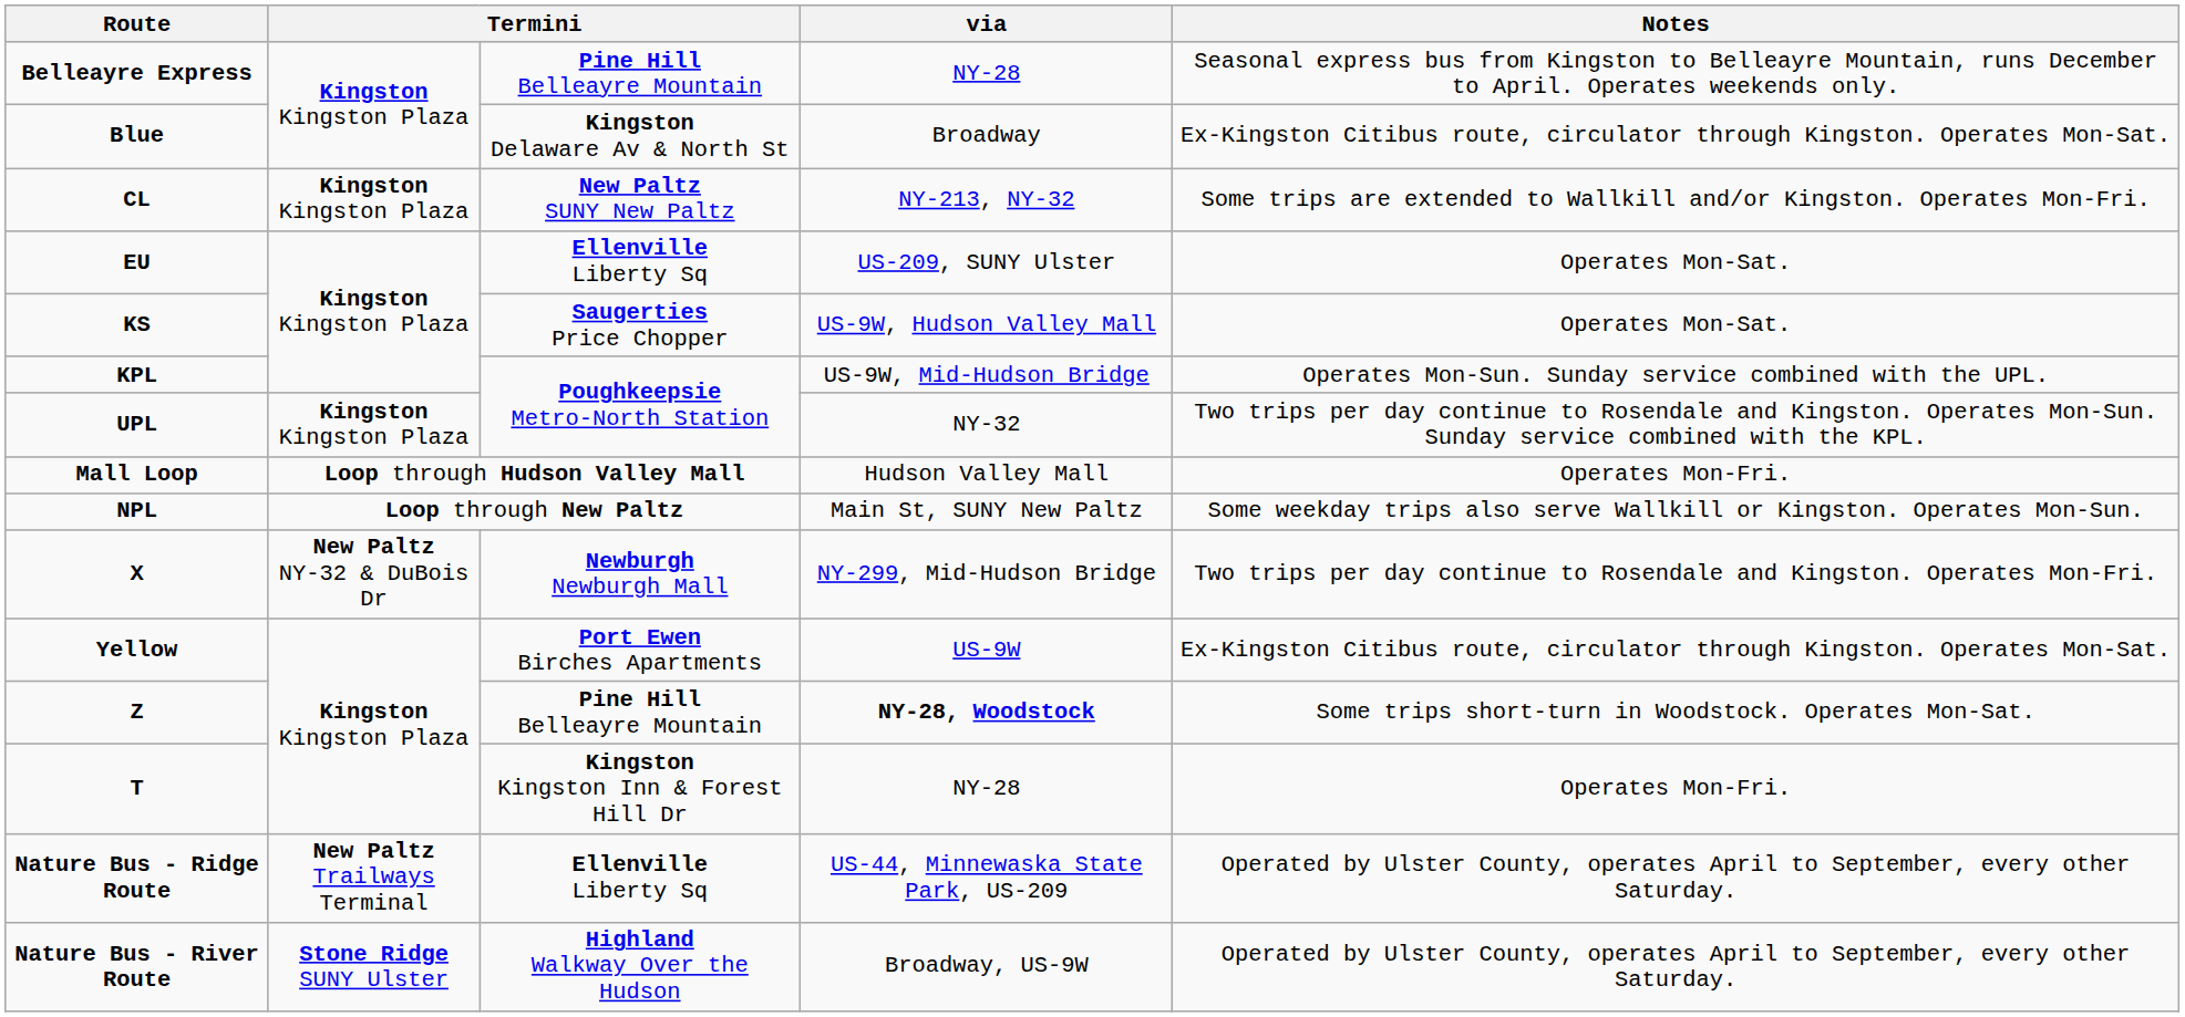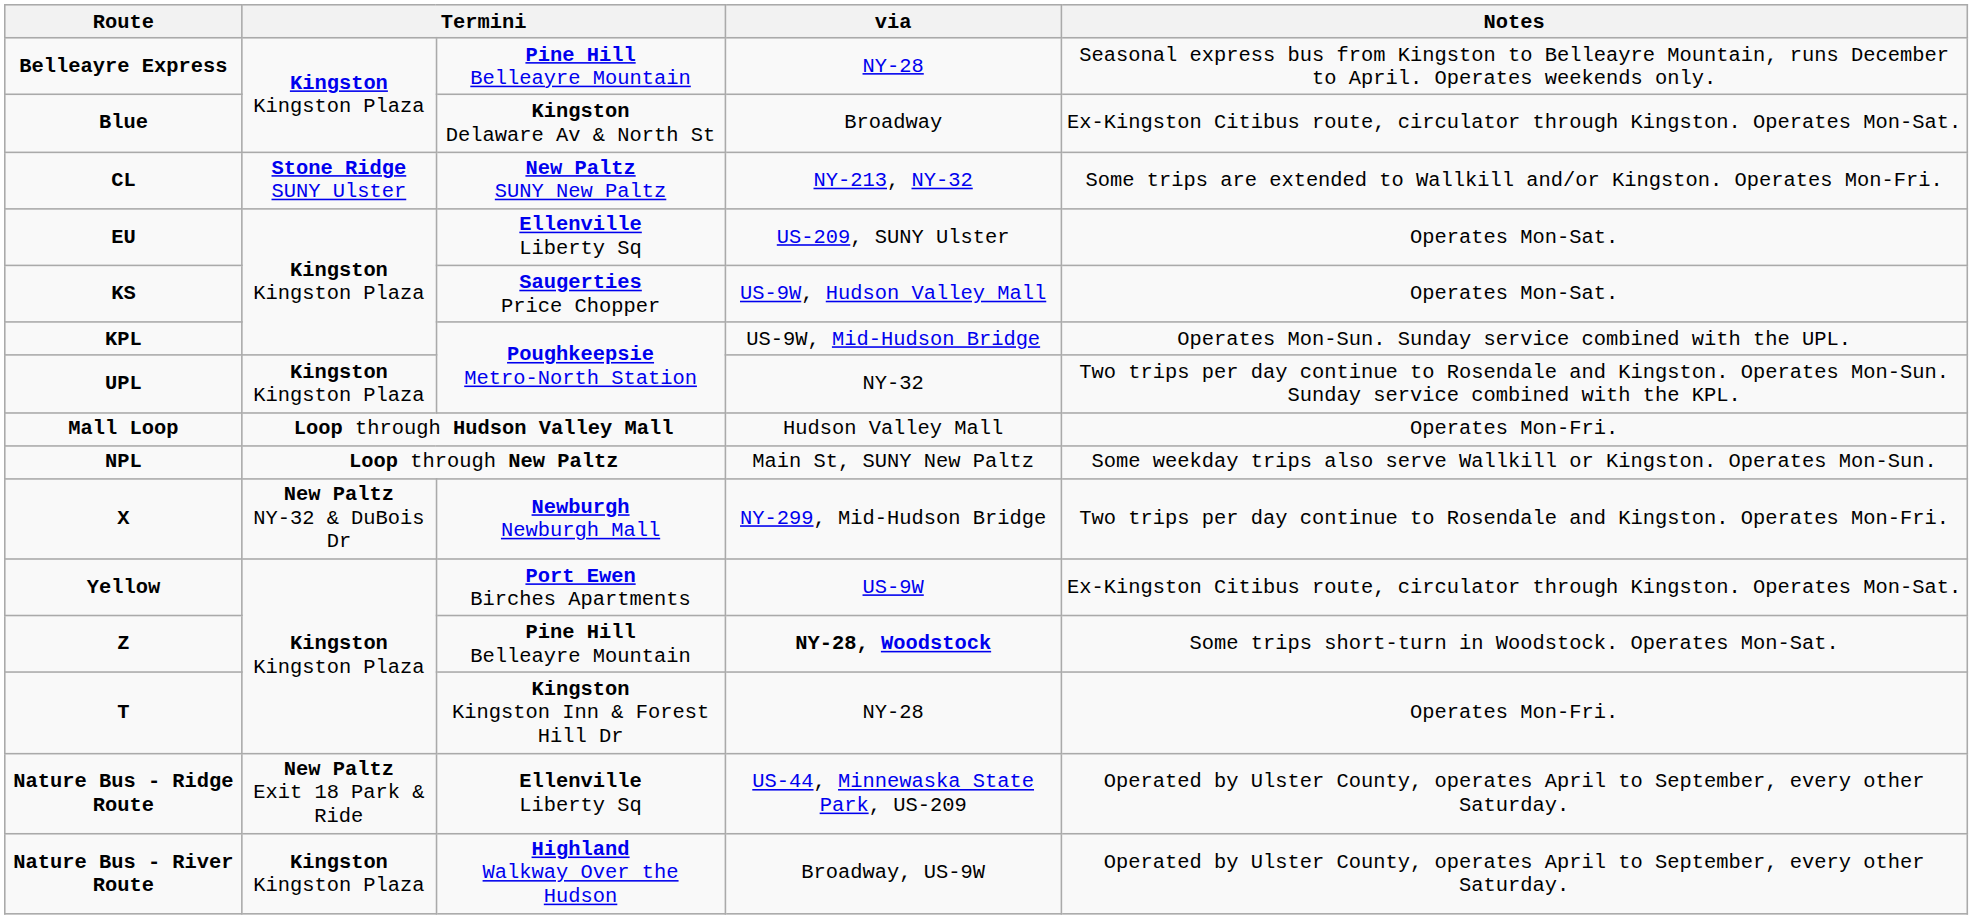CL | column 2: Kingston Kingston Plaza -> Stone Ridge SUNY Ulster
Nature Bus - Ridge Route | column 2: New Paltz Trailways Terminal -> New Paltz Exit 18 Park & Ride
Nature Bus - River Route | column 2: Stone Ridge SUNY Ulster -> Kingston Kingston Plaza
